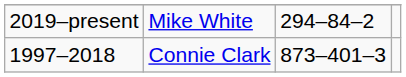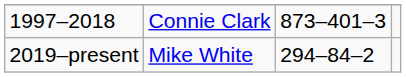rows swapped: 1997–2018 <-> 2019–present
